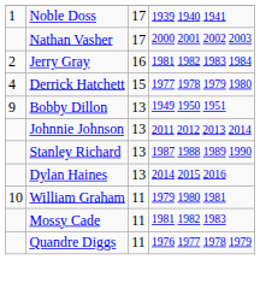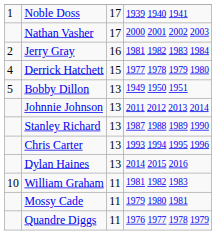Bobby Dillon | column 1: 9 -> 5
+ row: Chris Carter | 13 | 1993 1994 1995 1996
William Graham | column 4: 1979 1980 1981 -> 1981 1982 1983
Mossy Cade | column 4: 1981 1982 1983 -> 1979 1980 1981
